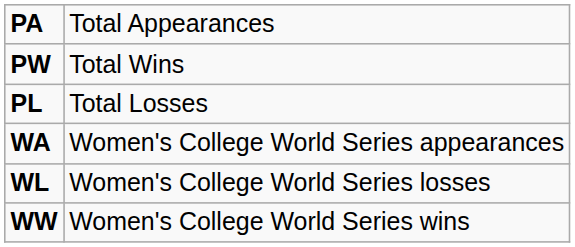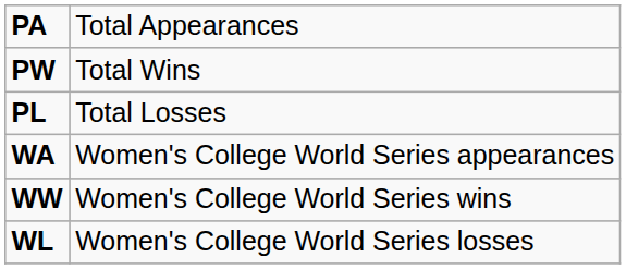rows swapped: WW <-> WL
